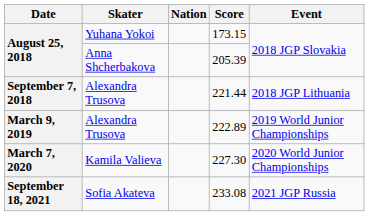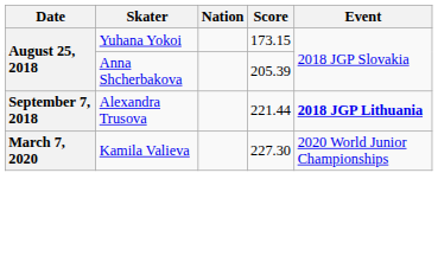221.44 | Event: normal -> bold
- row: March 9, 2019 | Alexandra Trusova | 222.89 | 2019 World Junior Championships
- row: September 18, 2021 | Sofia Akateva | 233.08 | 2021 JGP Russia
